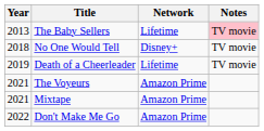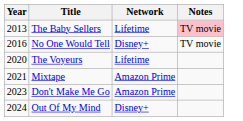No One Would Tell | Year: 2018 -> 2016
- row: 2019 | Death of a Cheerleader | Lifetime | TV movie
The Voyeurs | Year: 2021 -> 2020
The Voyeurs | Network: Amazon Prime -> Lifetime
Don't Make Me Go | Year: 2022 -> 2023
+ row: 2024 | Out Of My Mind | Disney+
